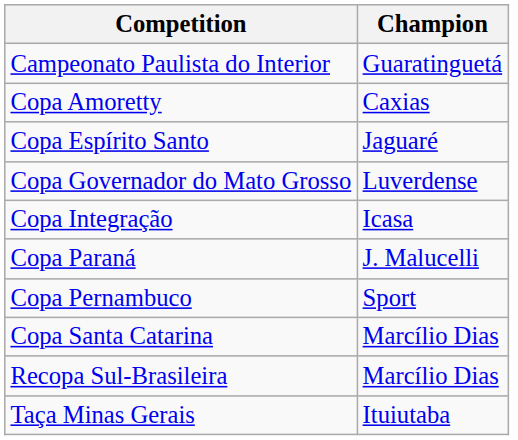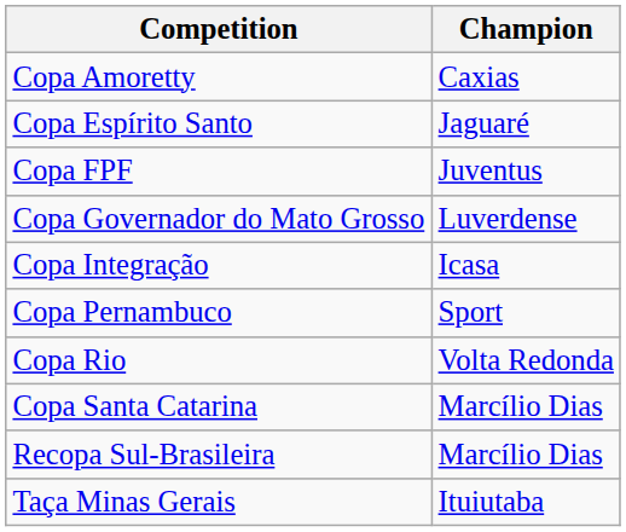- row: Campeonato Paulista do Interior | Guaratinguetá
+ row: Copa FPF | Juventus
- row: Copa Paraná | J. Malucelli
+ row: Copa Rio | Volta Redonda
